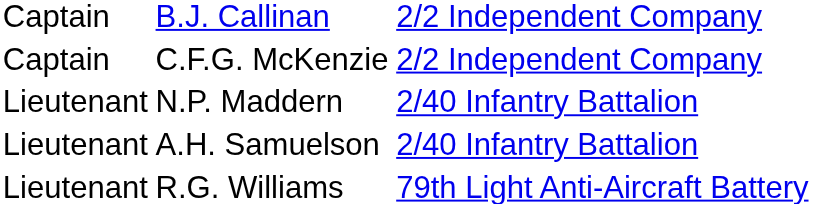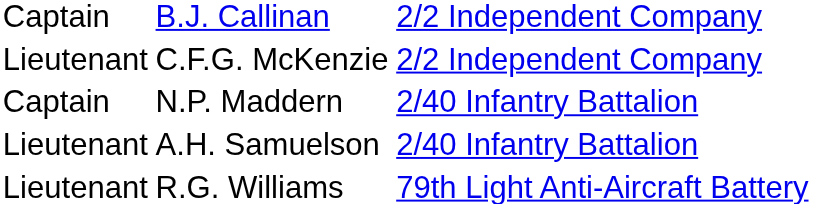C.F.G. McKenzie | column 1: Captain -> Lieutenant
N.P. Maddern | column 1: Lieutenant -> Captain
